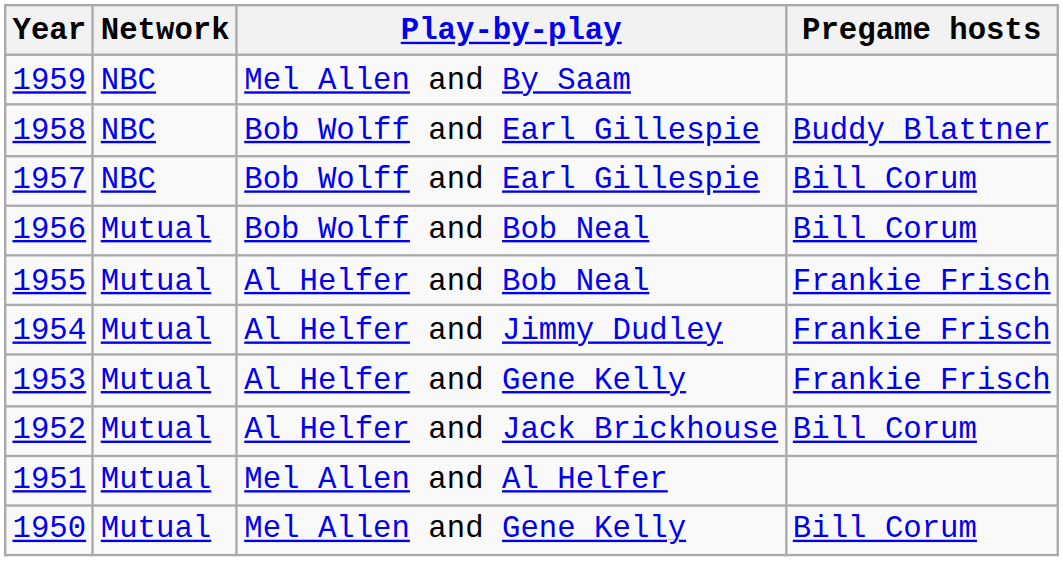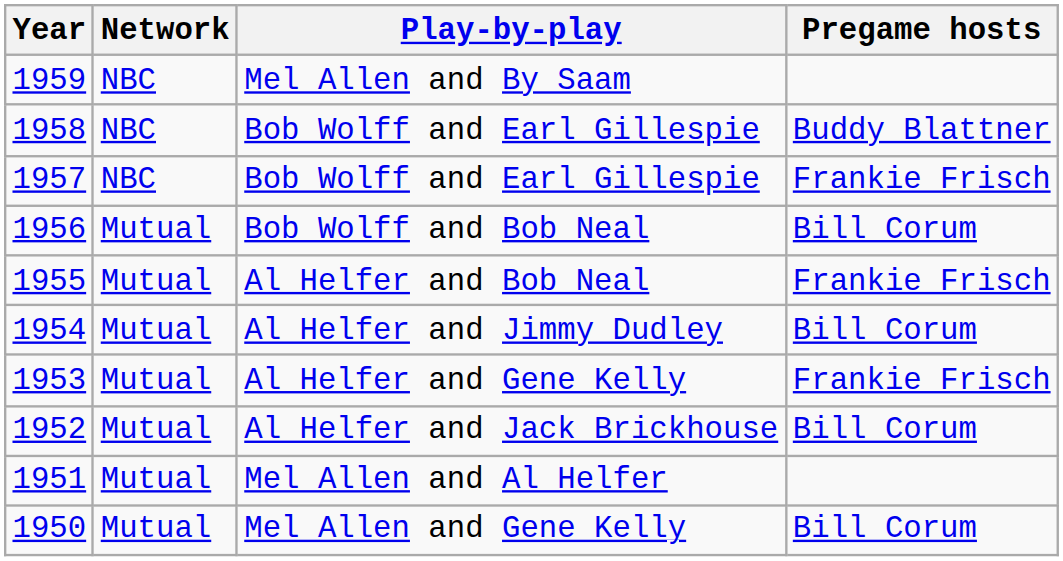1957 / Bob Wolff and Earl Gillespie | Pregame hosts: Bill Corum -> Frankie Frisch
Al Helfer and Jimmy Dudley | Pregame hosts: Frankie Frisch -> Bill Corum
